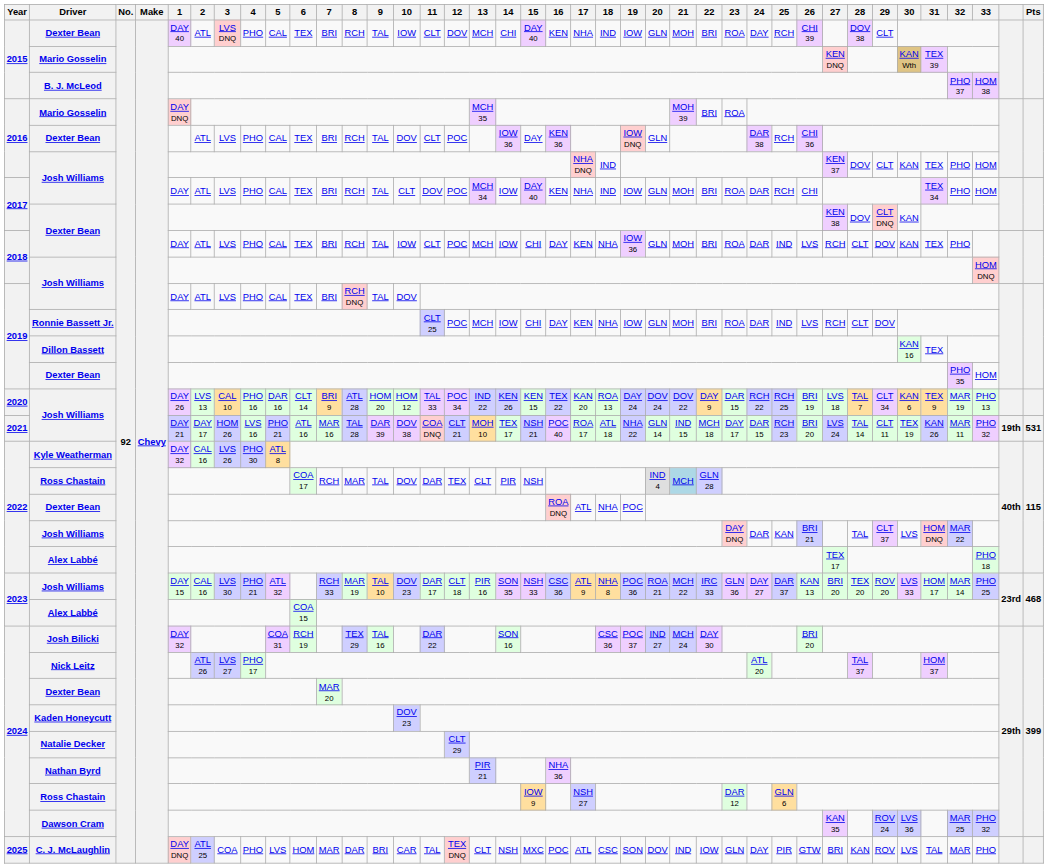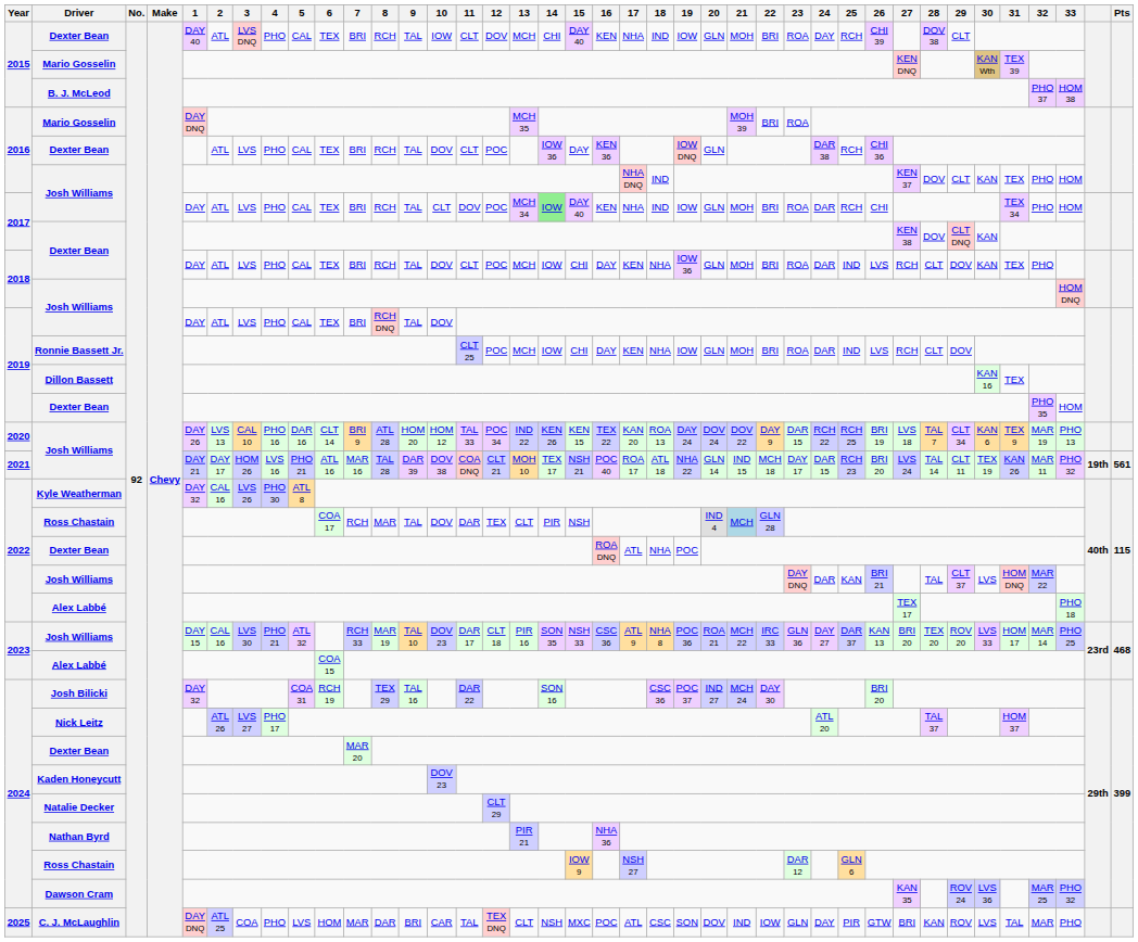2017 / Josh Williams | 14: no background -> lightgreen background
2018 / Dexter Bean | 10: IOW -> DOV
2021 / Josh Williams | Pts: 531 -> 561
